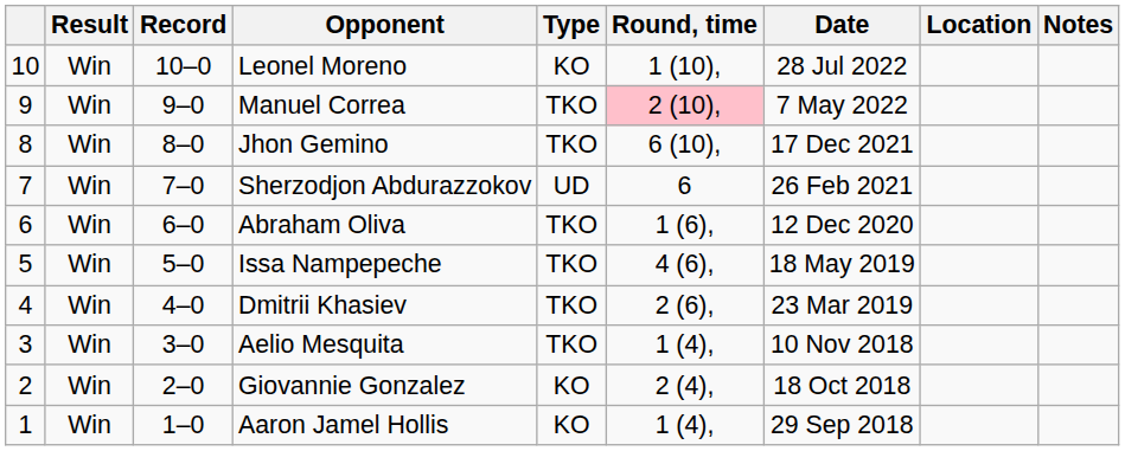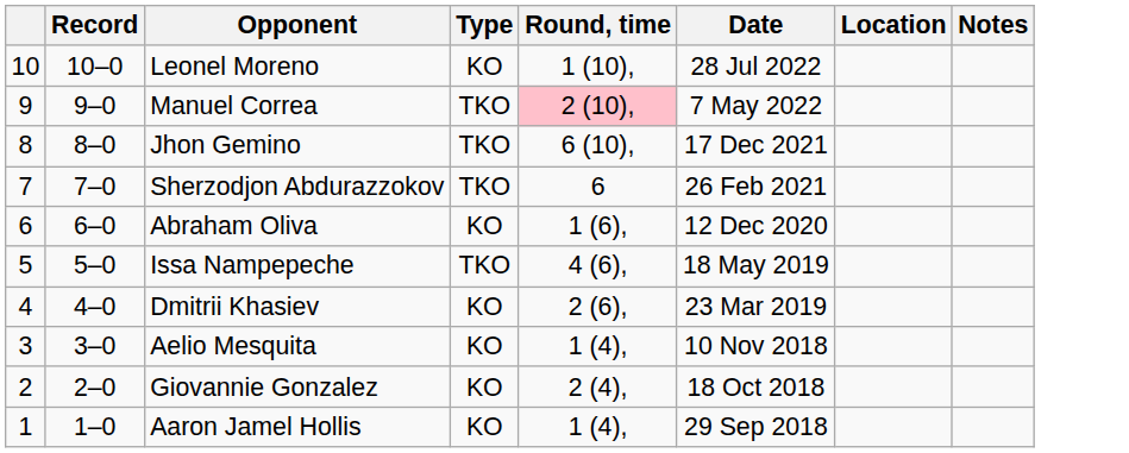- column: Result | Win | Win | Win | Win | Win | Win | Win | Win | Win | Win
Sherzodjon Abdurazzokov | Type: UD -> TKO
Abraham Oliva | Type: TKO -> KO
Dmitrii Khasiev | Type: TKO -> KO
Aelio Mesquita | Type: TKO -> KO
